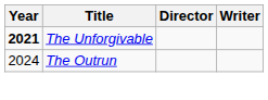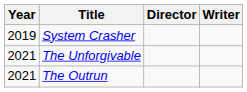+ row: 2019 | System Crasher
The Unforgivable | Year: bold -> normal
The Outrun | Year: 2024 -> 2021
